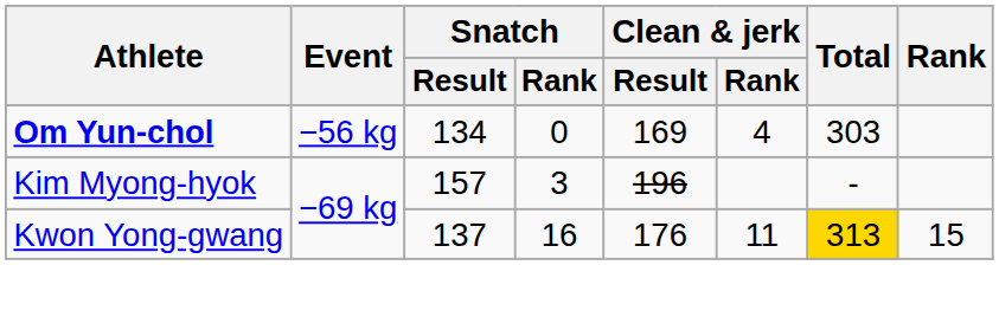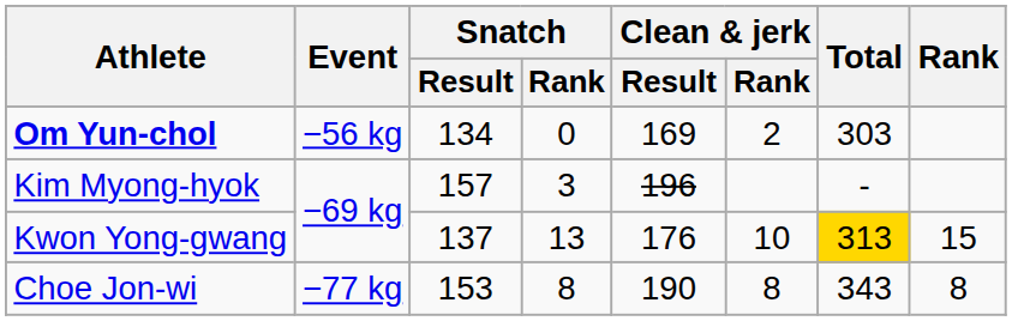Om Yun-chol | Clean & jerk / Rank: 4 -> 2
Kwon Yong-gwang | Snatch / Rank: 16 -> 13
Kwon Yong-gwang | Clean & jerk / Rank: 11 -> 10
+ row: Choe Jon-wi | −77 kg | 153 | 8 | 190 | 8 | 343 | 8
